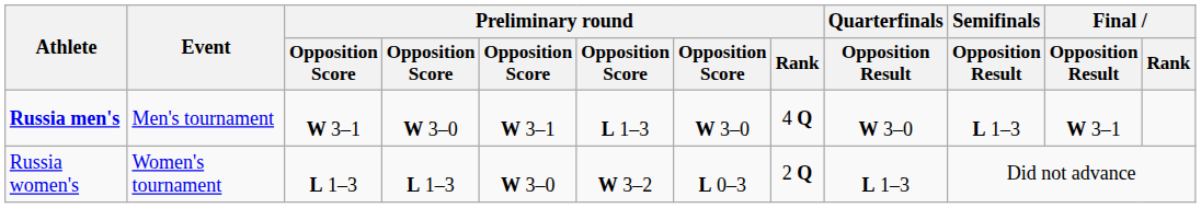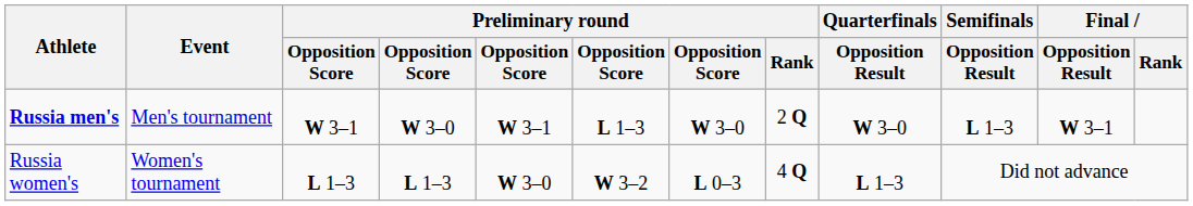Russia men's | Preliminary round / Rank: 4 Q -> 2 Q
Russia women's | Preliminary round / Rank: 2 Q -> 4 Q
